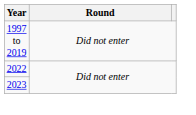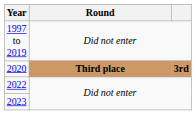+ row: 2020 | Third place | 3rd
